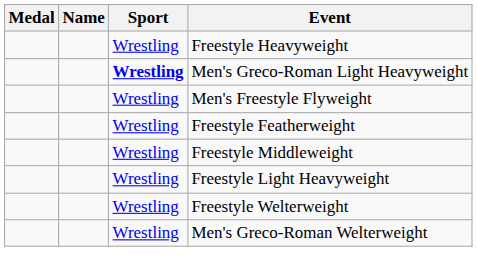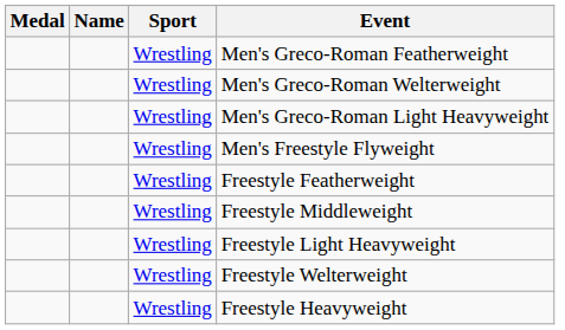+ row: Wrestling | Men's Greco-Roman Featherweight
rows swapped: Men's Greco-Roman Welterweight <-> Freestyle Heavyweight
Men's Greco-Roman Light Heavyweight | Sport: bold -> normal
